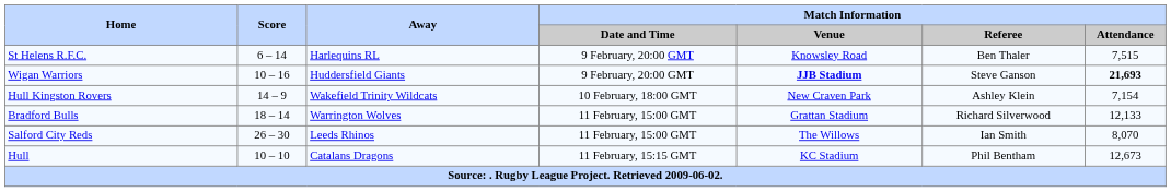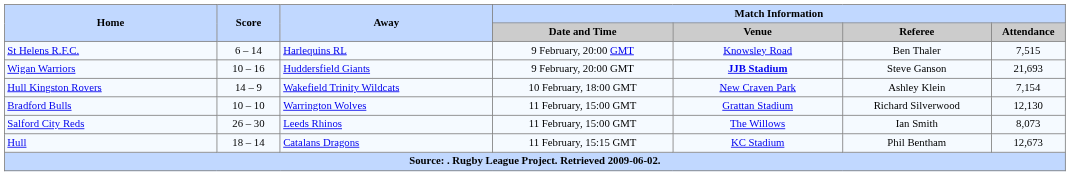Wigan Warriors | Match Information / Attendance: bold -> normal
Bradford Bulls | Score: 18 – 14 -> 10 – 10
Bradford Bulls | Match Information / Attendance: 12,133 -> 12,130
Salford City Reds | Match Information / Attendance: 8,070 -> 8,073
Hull | Score: 10 – 10 -> 18 – 14
